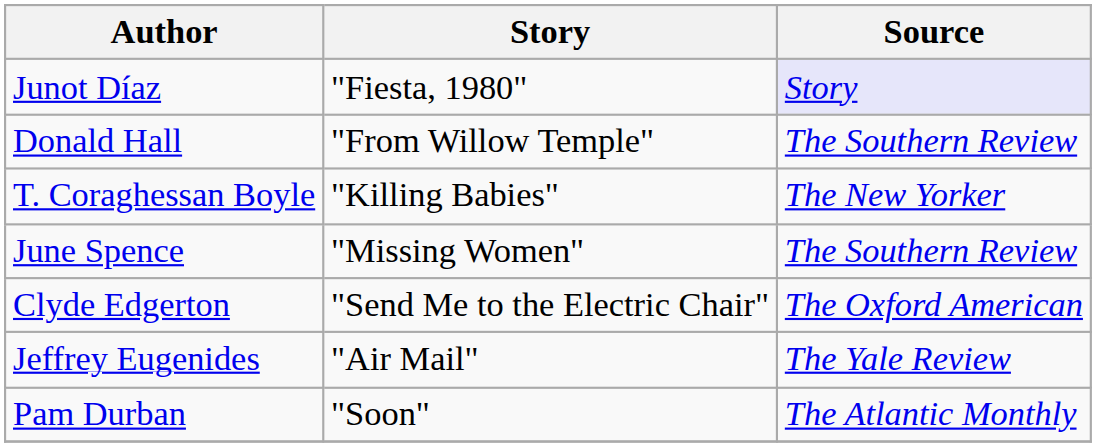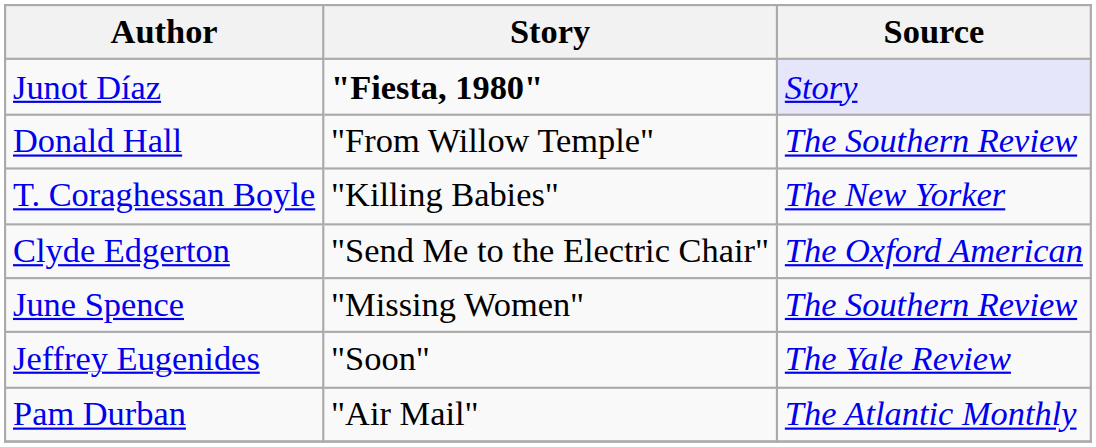Junot Díaz | Story: normal -> bold
rows swapped: Clyde Edgerton <-> June Spence
Jeffrey Eugenides | Story: "Air Mail" -> "Soon"
Pam Durban | Story: "Soon" -> "Air Mail"
